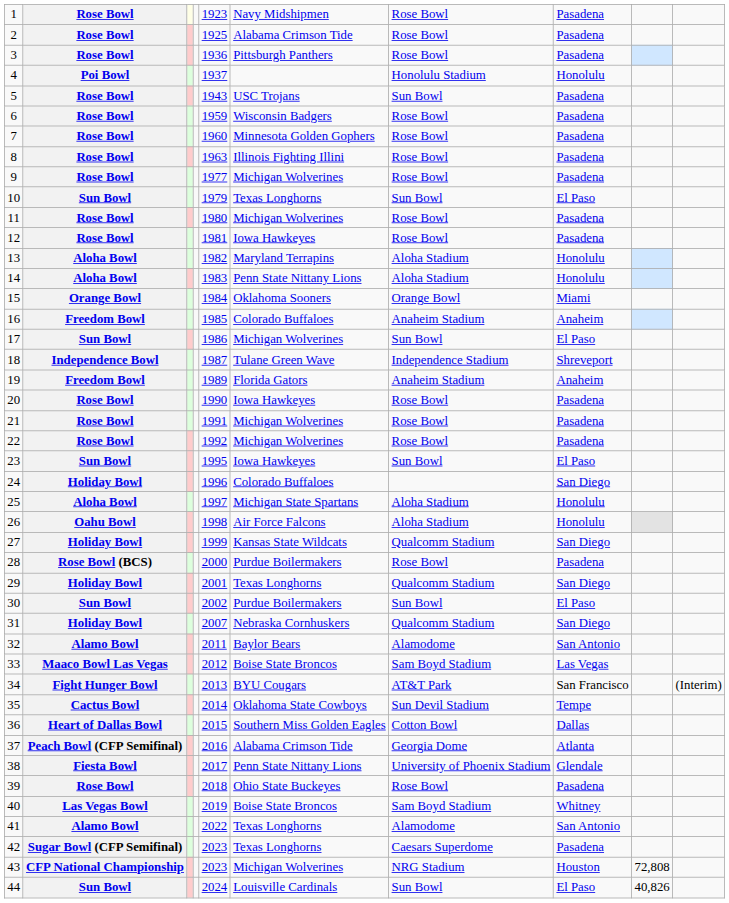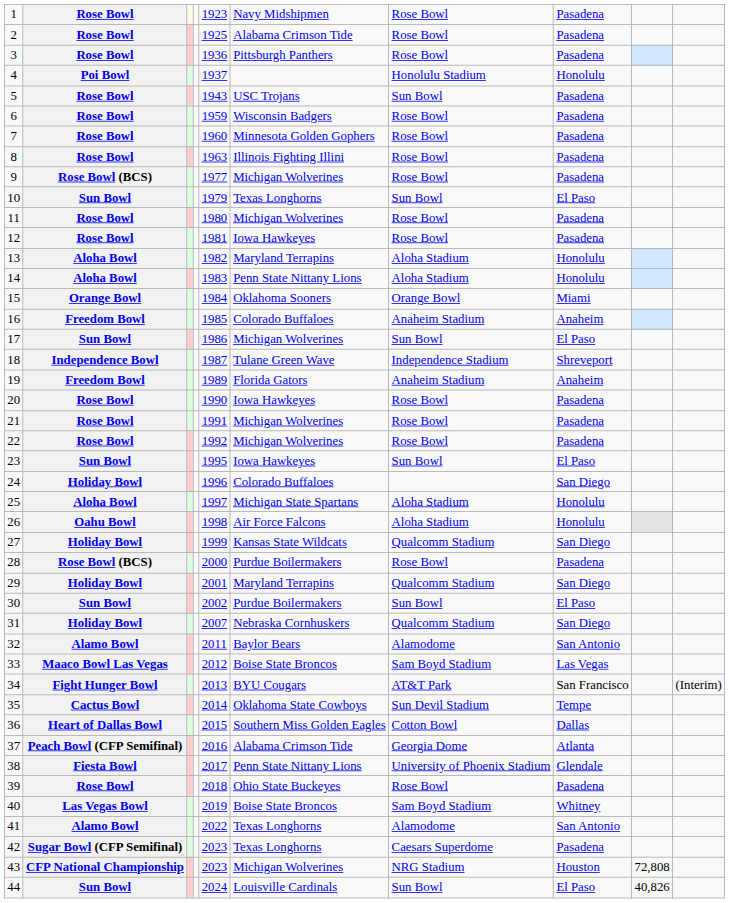9 | column 2: Rose Bowl -> Rose Bowl (BCS)
29 | column 6: Texas Longhorns -> Maryland Terrapins
